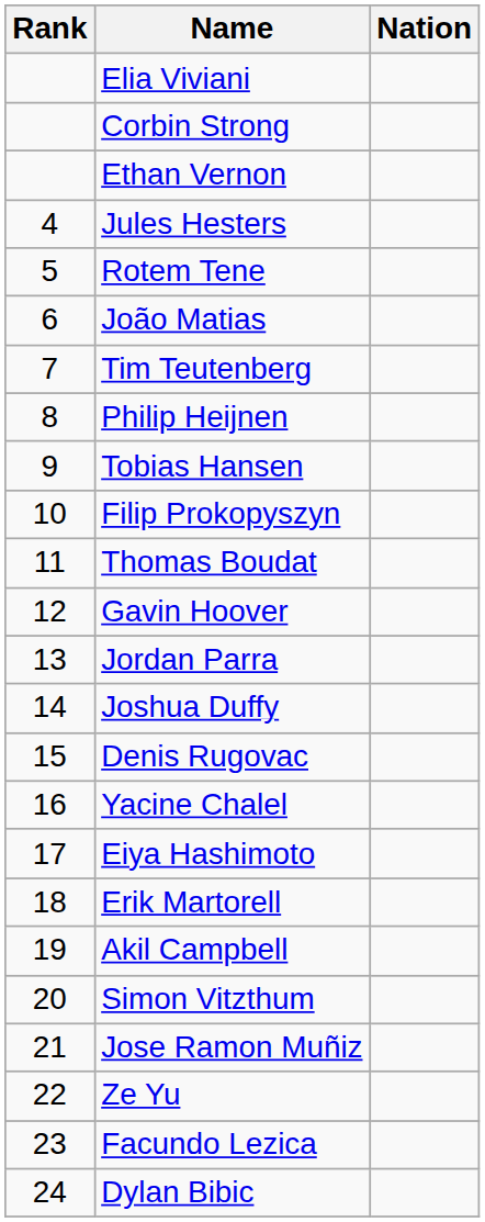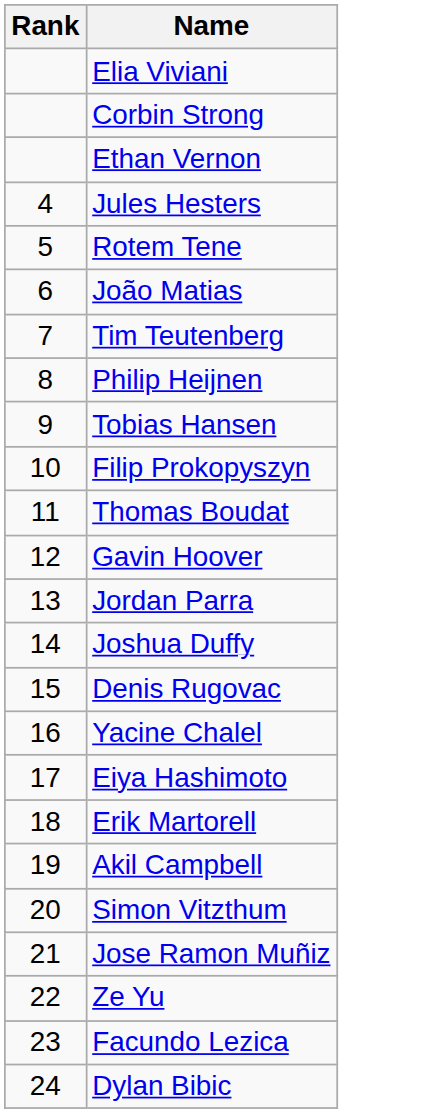- column: Nation
